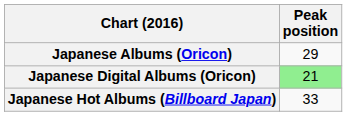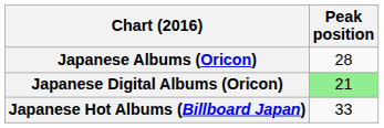Japanese Albums (Oricon) | Peak position: 29 -> 28
